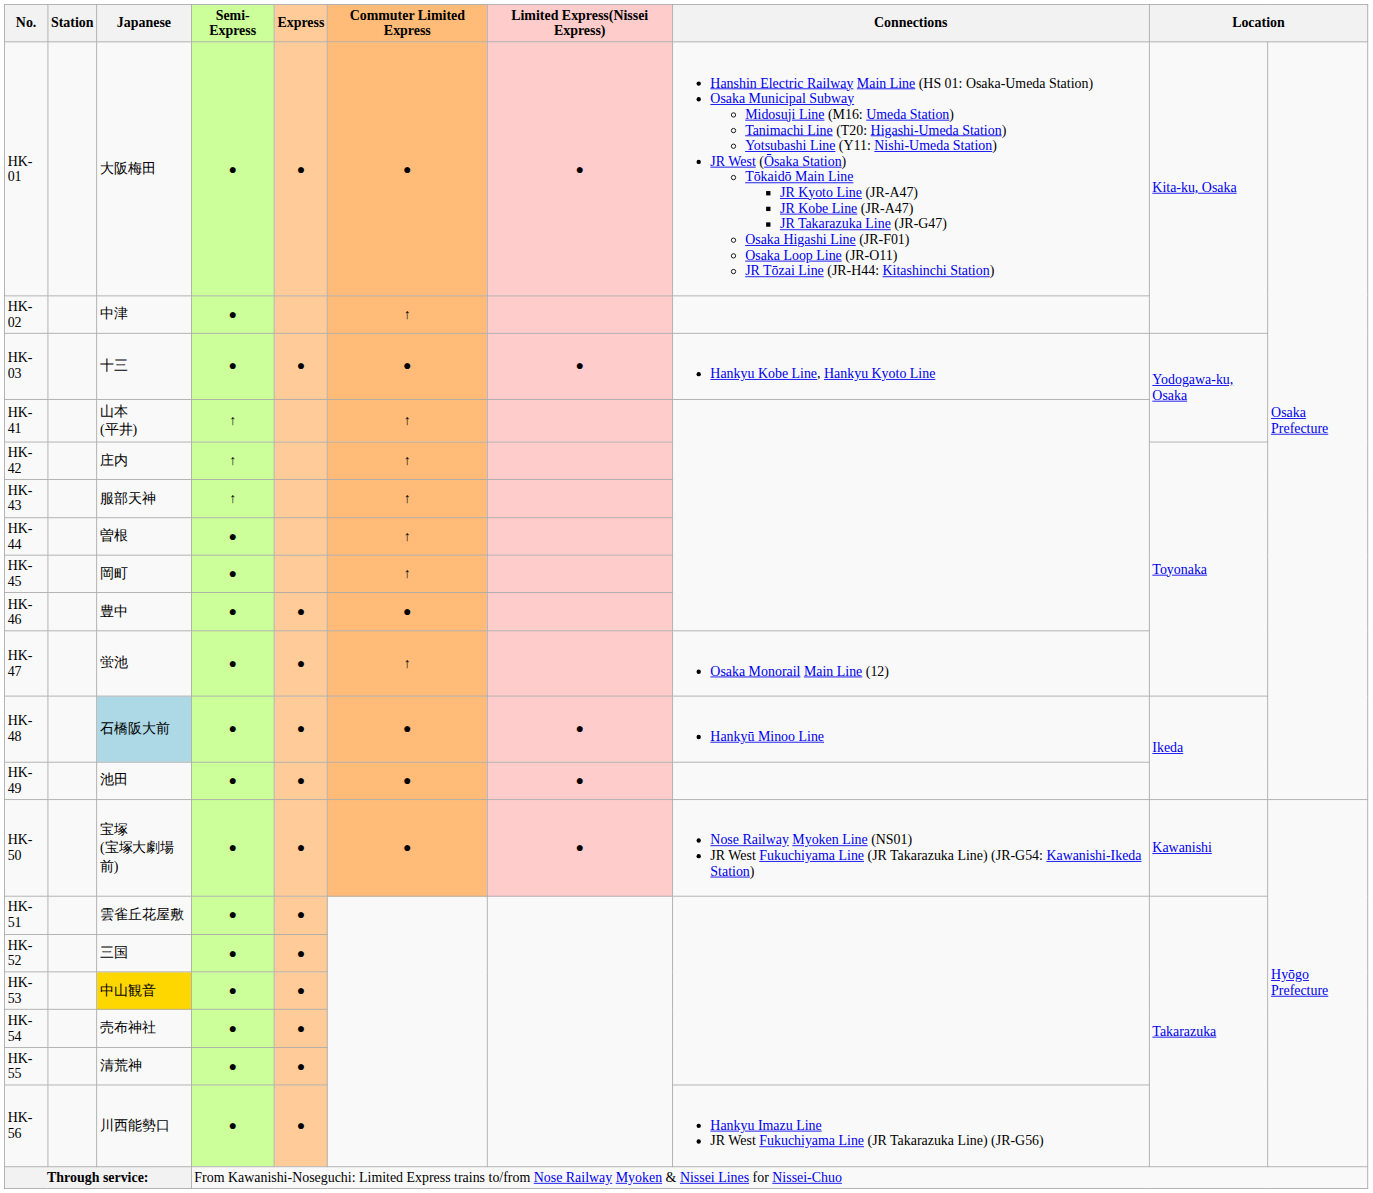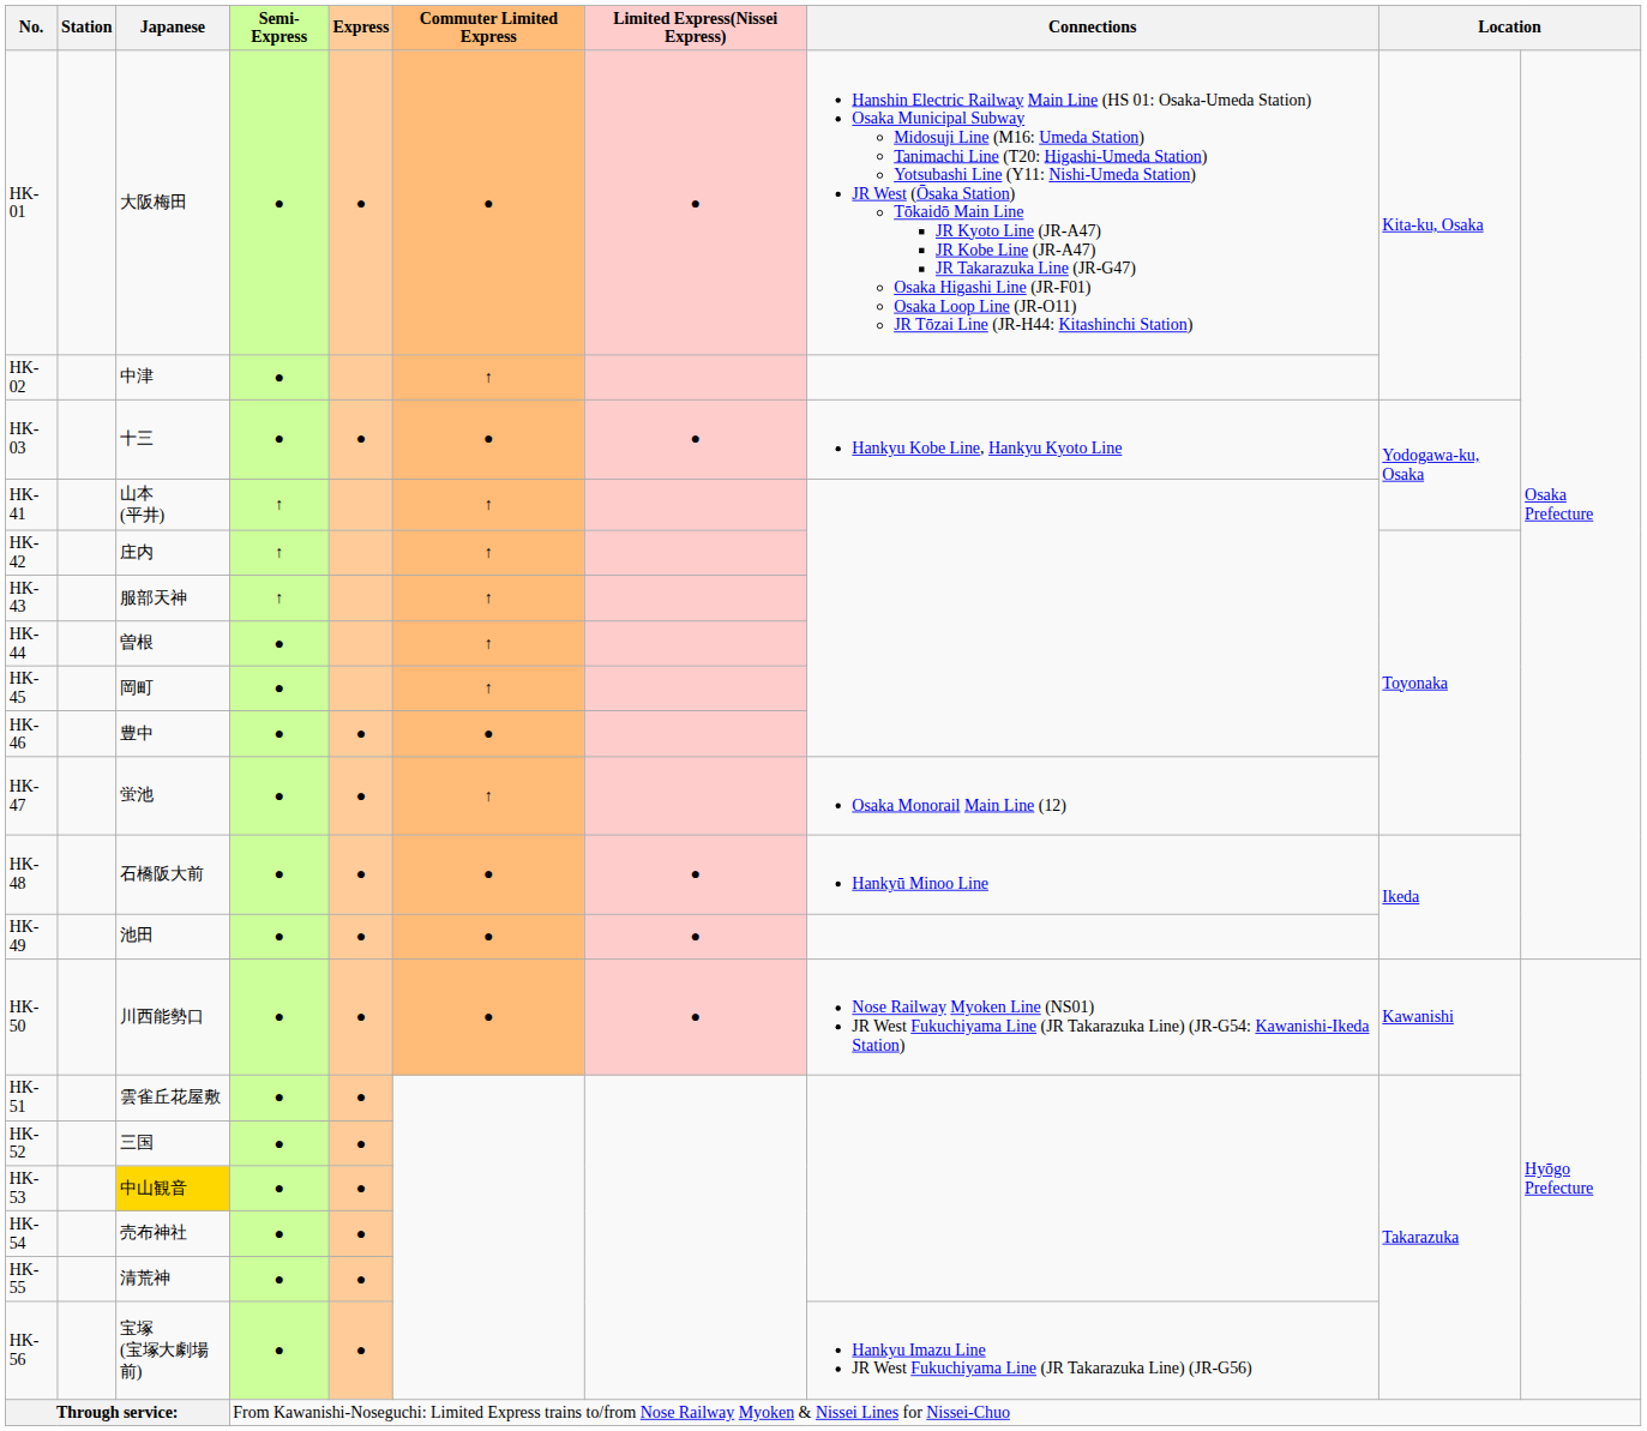HK-48 | Japanese: lightblue background -> no background
HK-50 | Japanese: 宝塚 (宝塚大劇場前) -> 川西能勢口
HK-56 | Japanese: 川西能勢口 -> 宝塚 (宝塚大劇場前)
